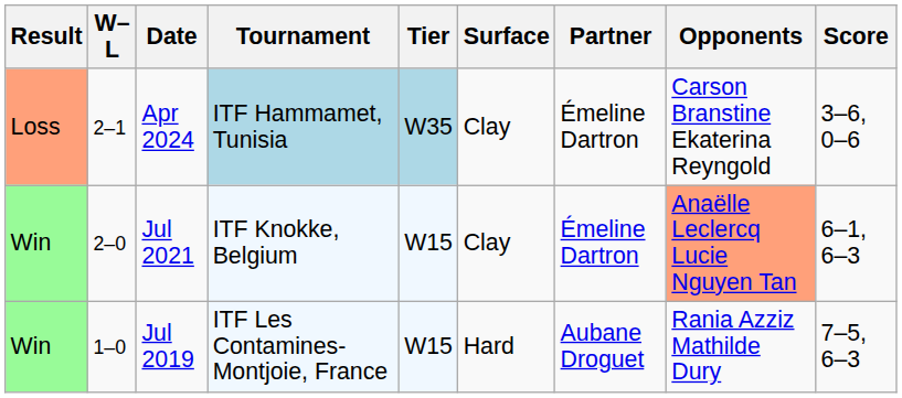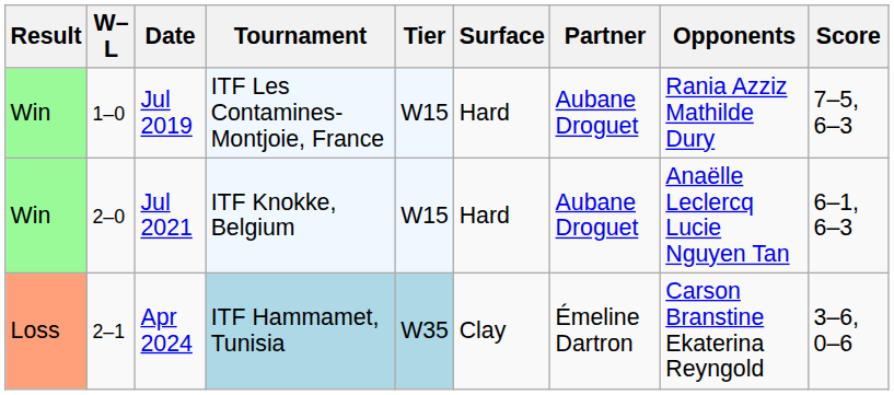rows swapped: Jul 2019 <-> Apr 2024
Jul 2021 | Surface: Clay -> Hard
Jul 2021 | Partner: Émeline Dartron -> Aubane Droguet
Jul 2021 | Opponents: lightsalmon background -> no background
